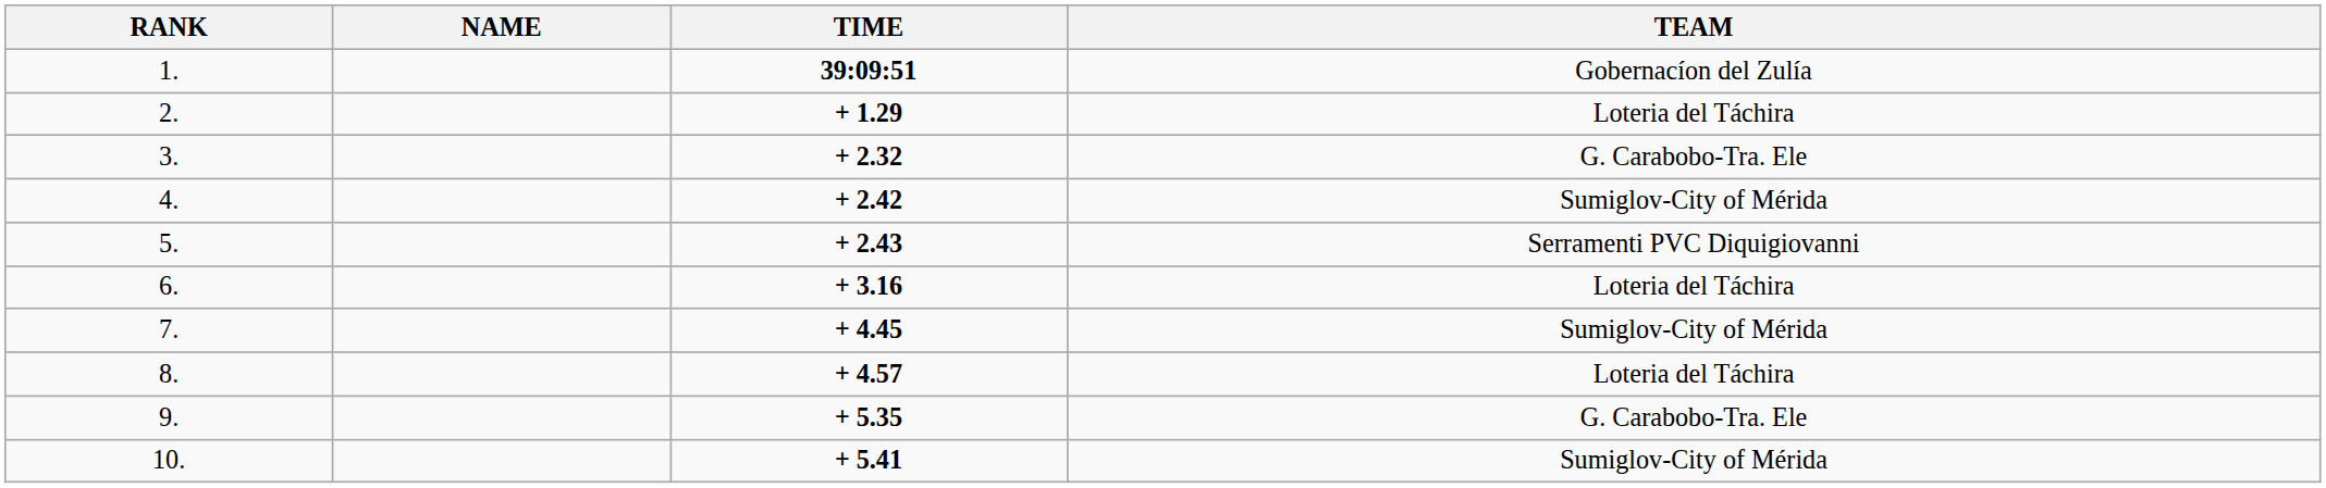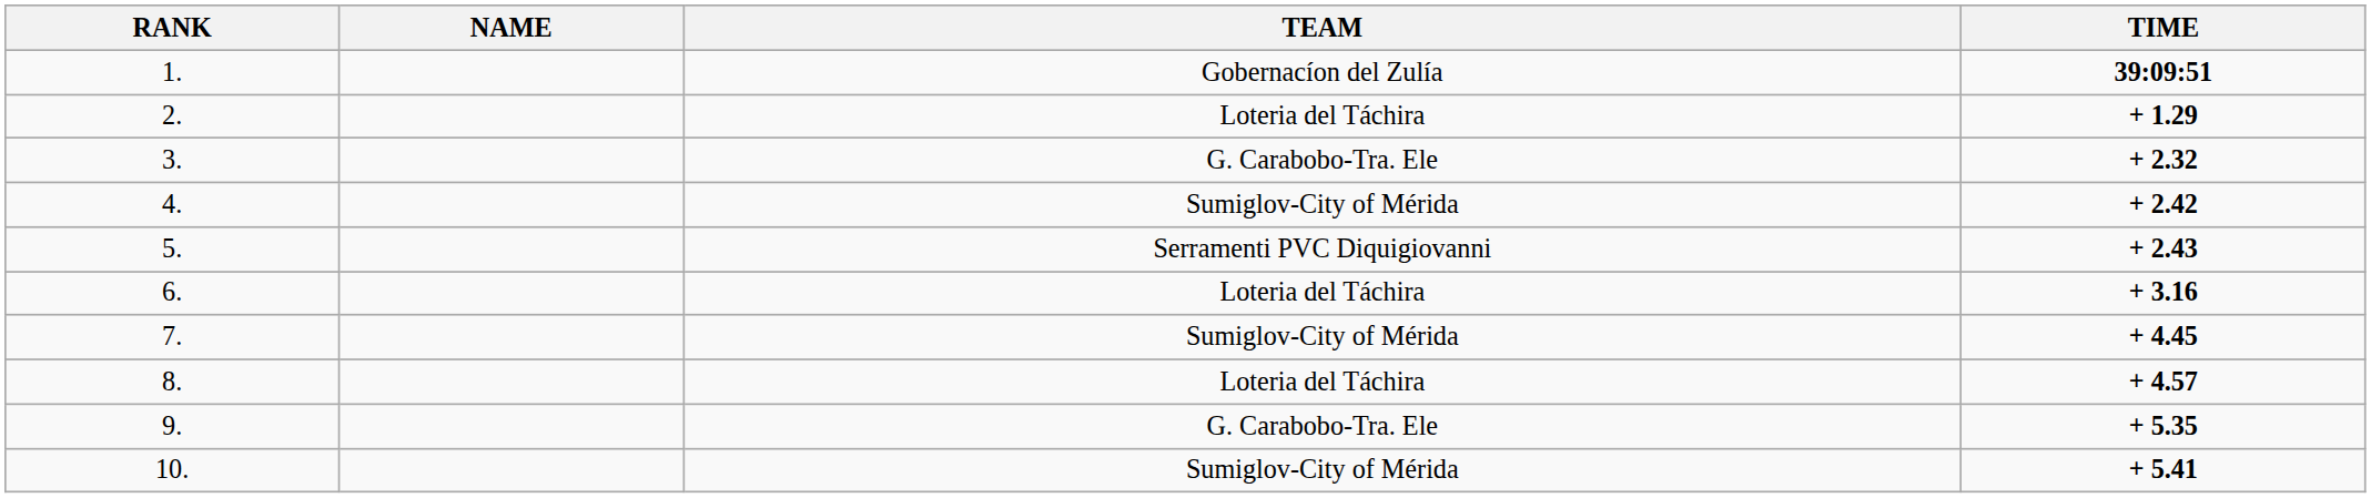columns swapped: TEAM <-> TIME
